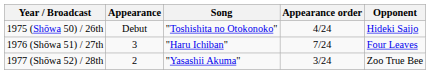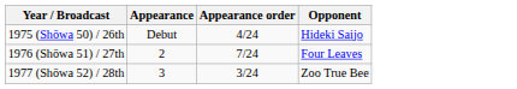- column: Song | "Toshishita no Otokonoko" | "Haru Ichiban" | "Yasashii Akuma"
1976 (Shōwa 51) / 27th | Appearance: 3 -> 2
1977 (Shōwa 52) / 28th | Appearance: 2 -> 3
